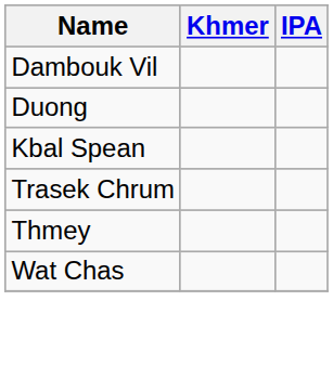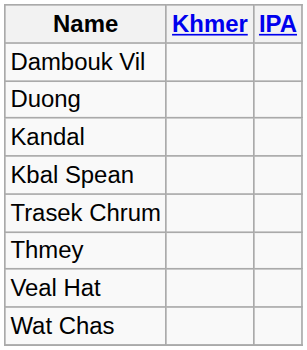+ row: Kandal
+ row: Veal Hat
